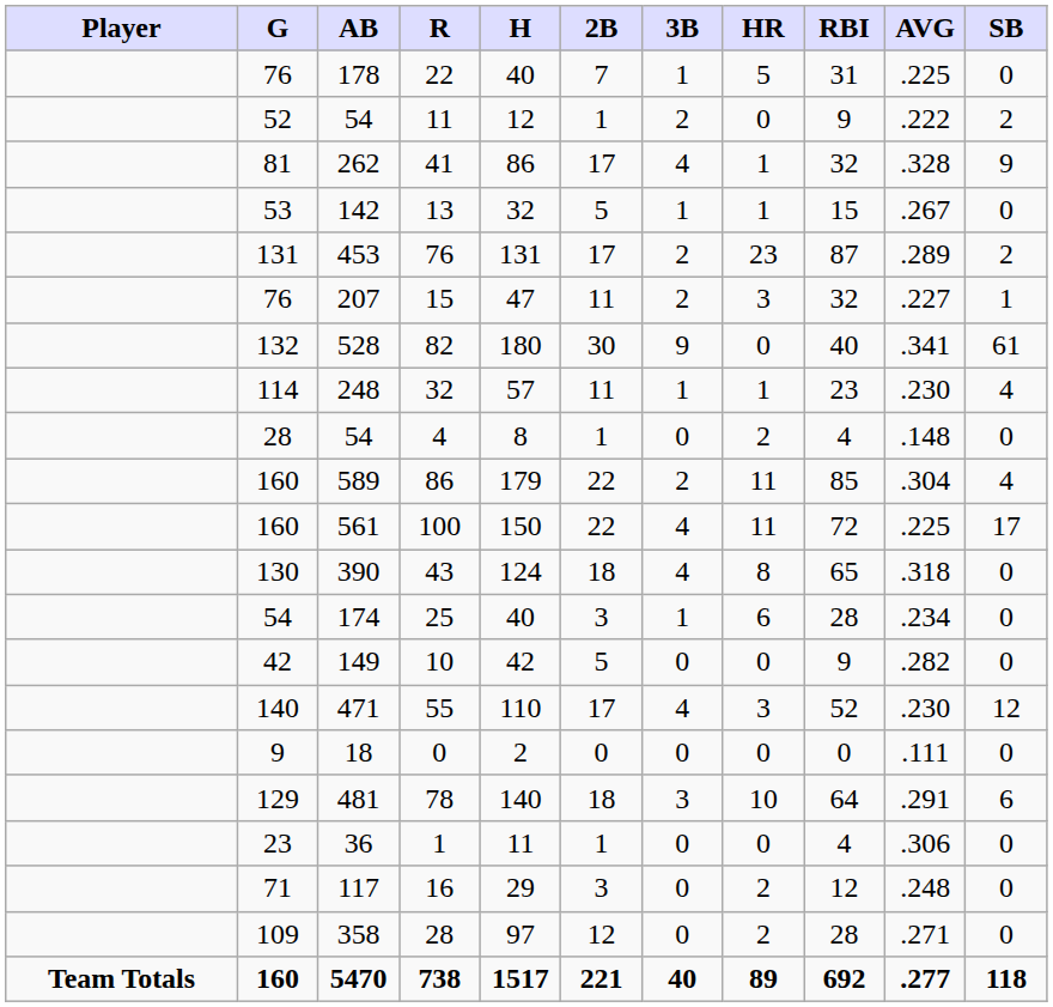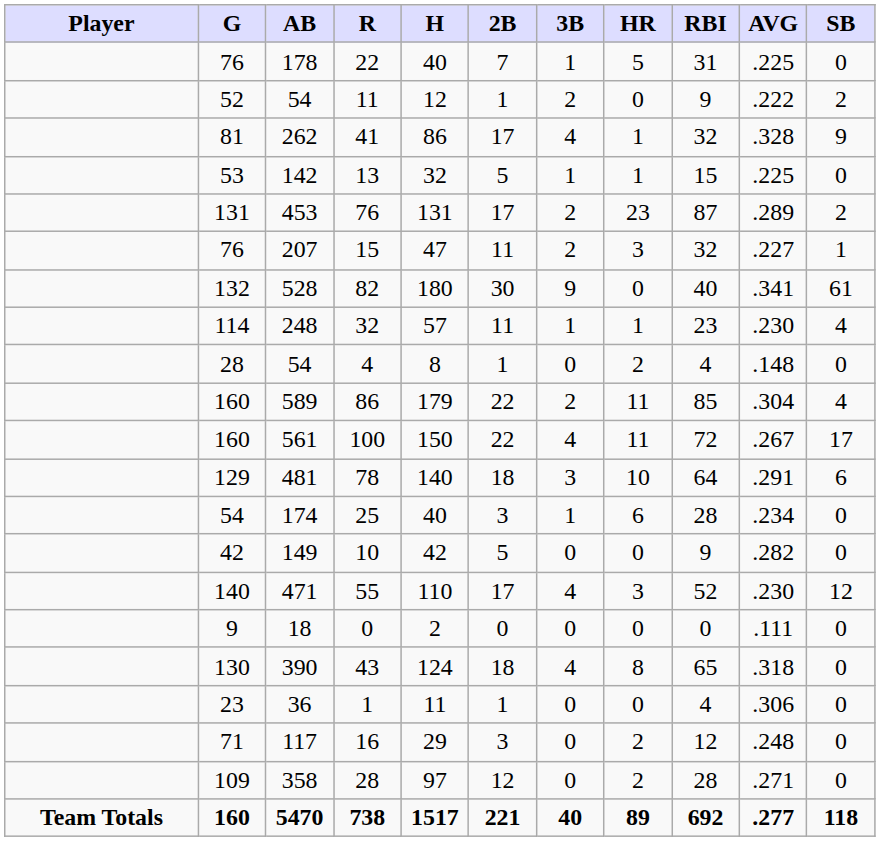13 | AVG: .267 -> .225
100 | AVG: .225 -> .267
rows swapped: 43 <-> 78
